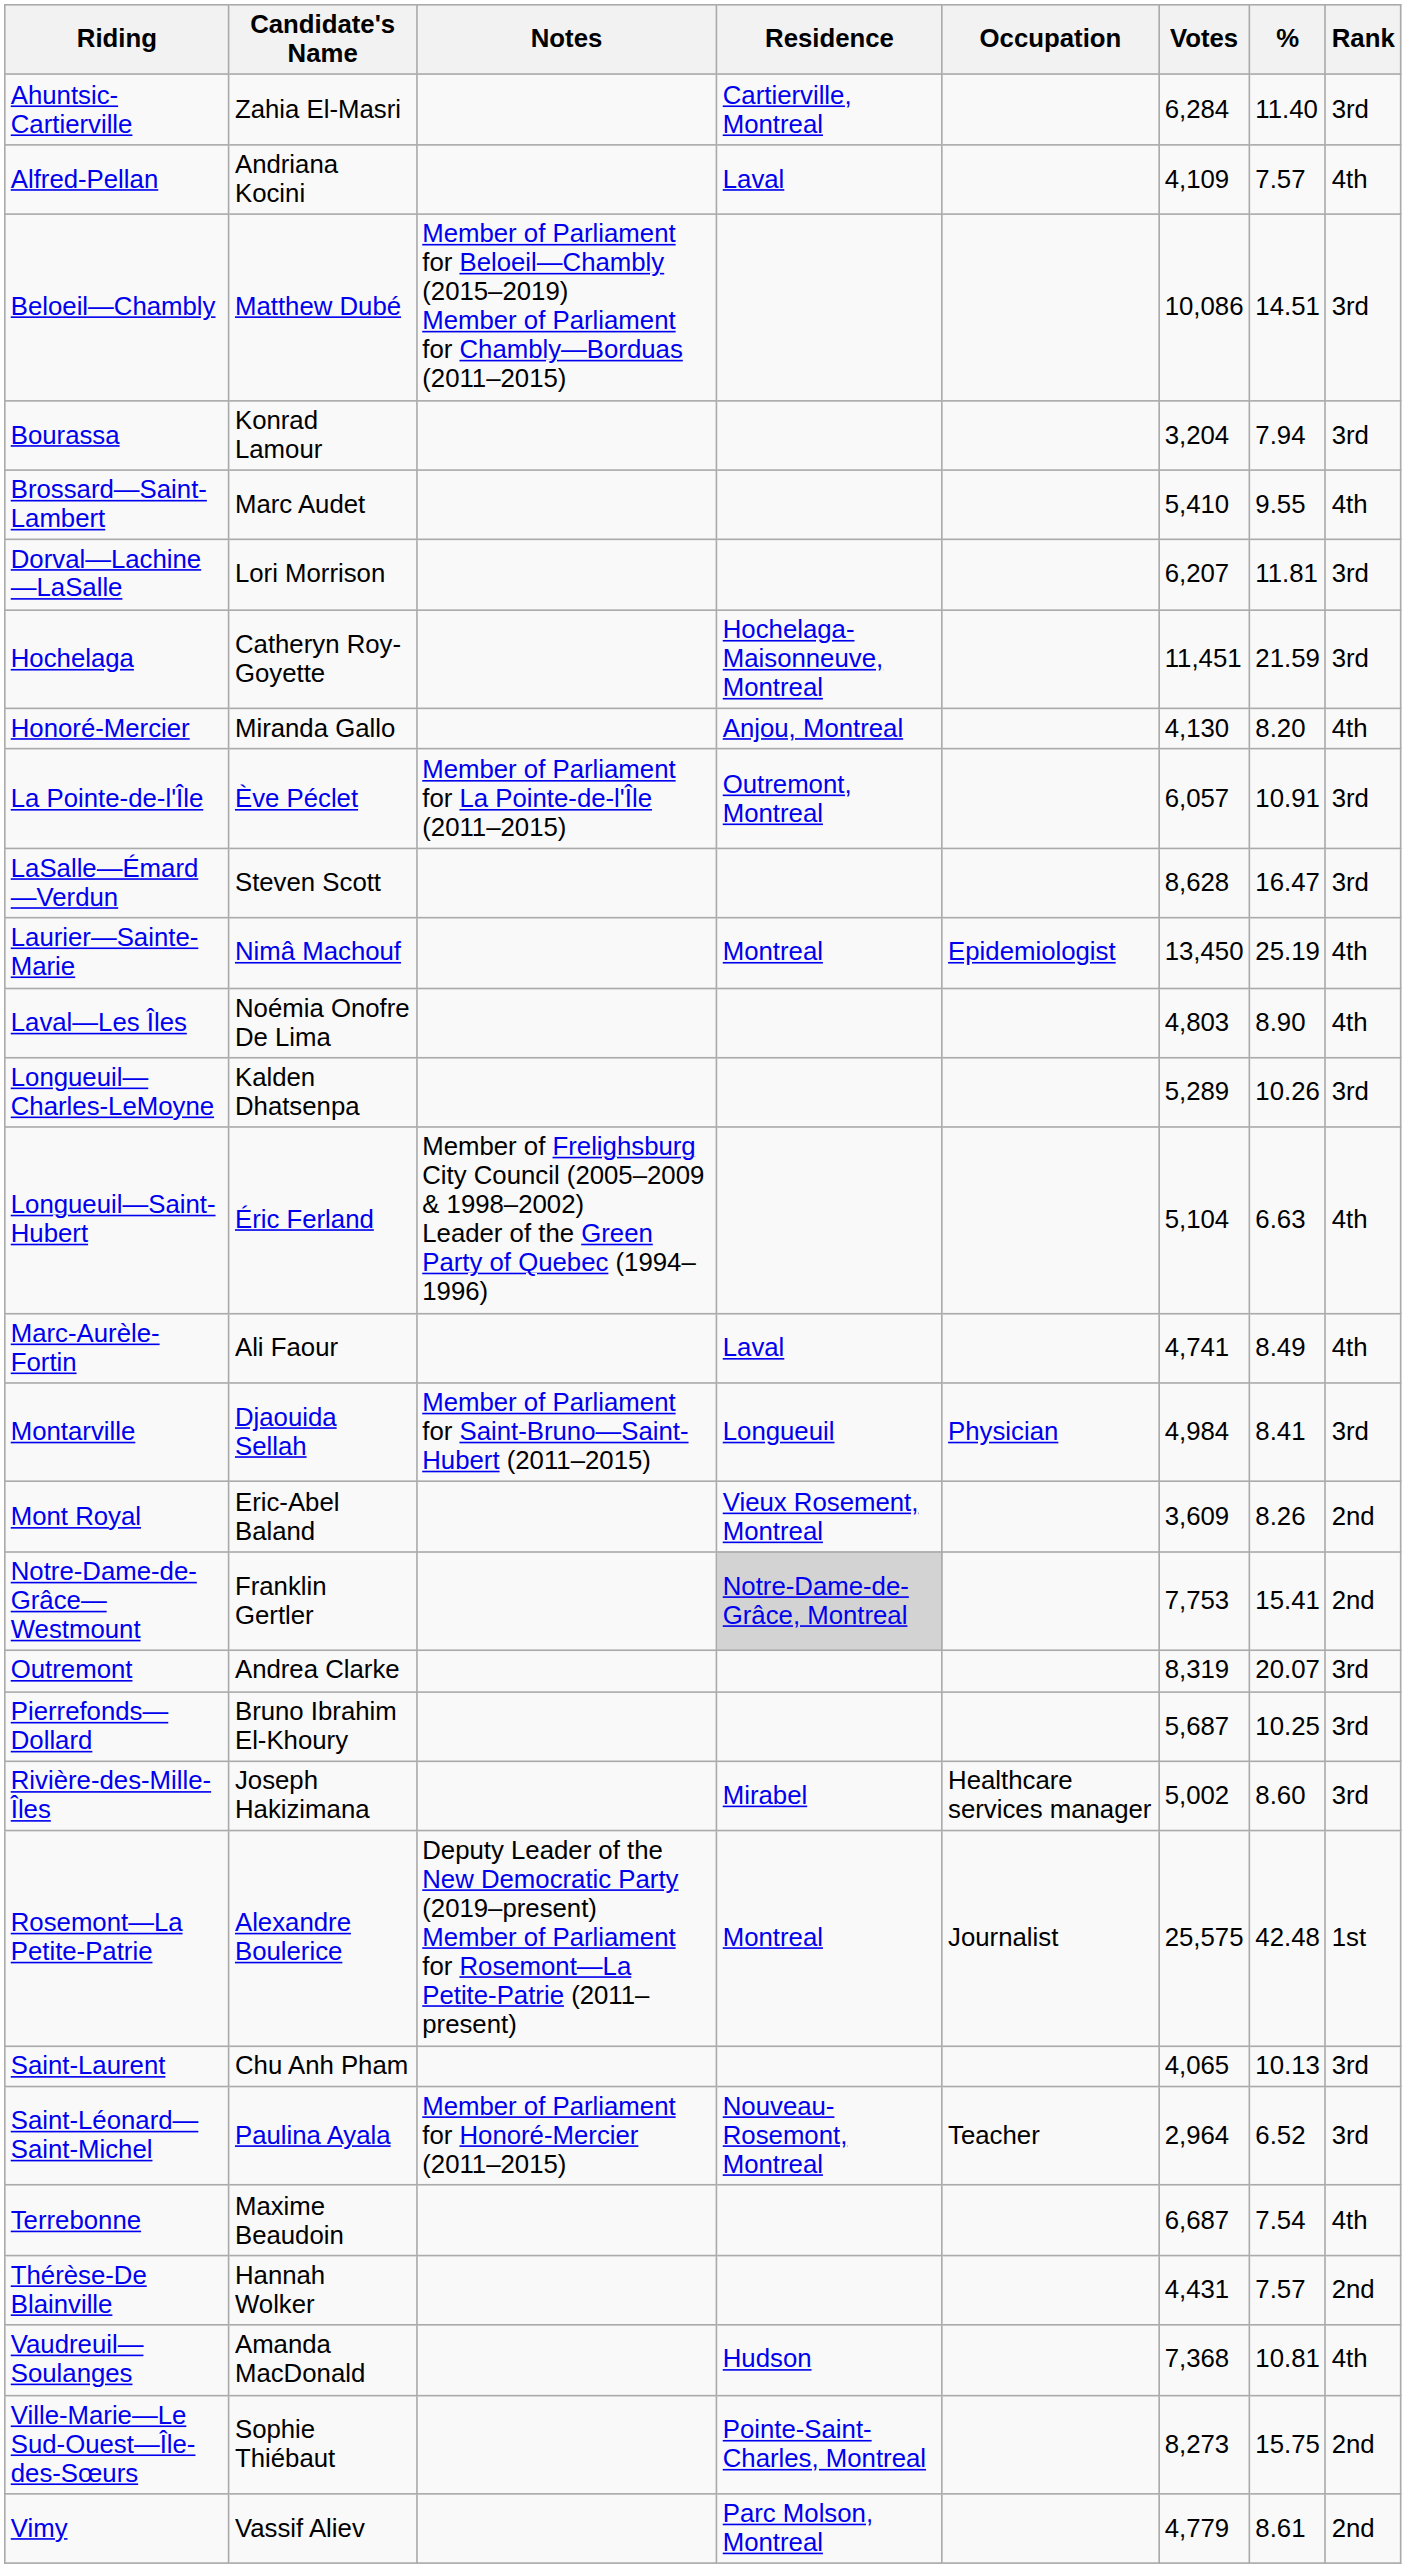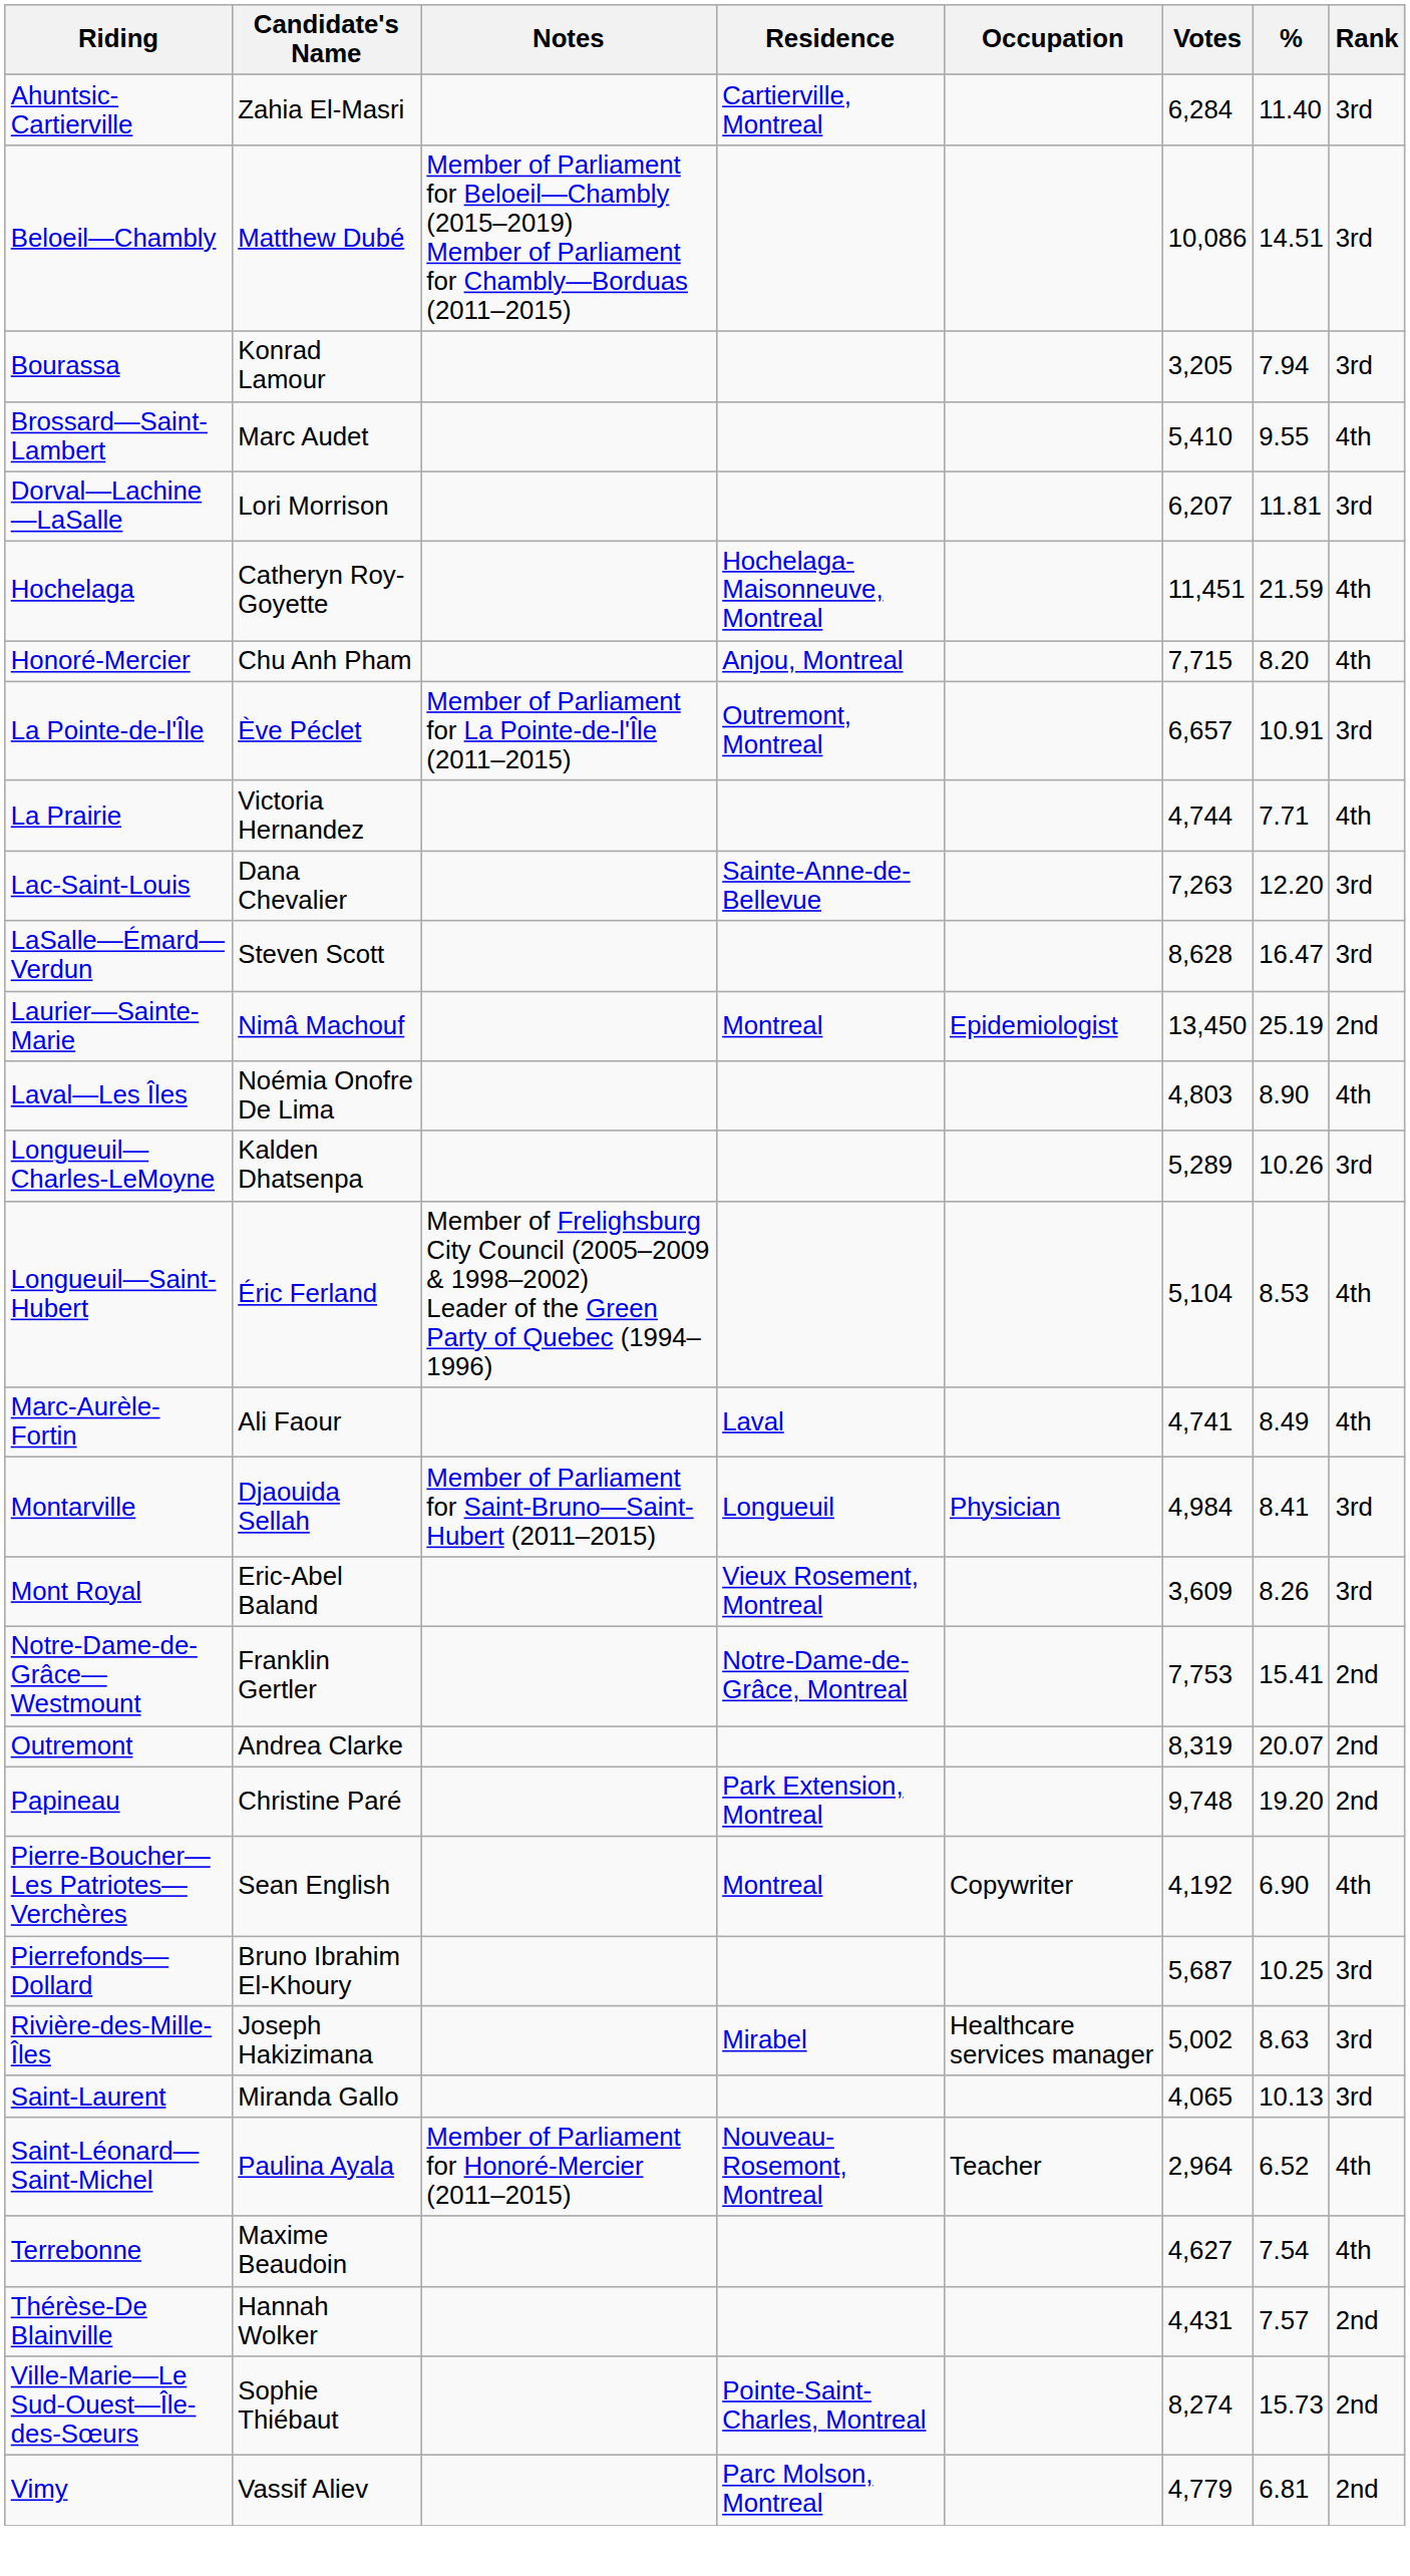- row: Alfred-Pellan | Andriana Kocini | Laval | 4,109 | 7.57 | 4th
Bourassa | Votes: 3,204 -> 3,205
Hochelaga | Rank: 3rd -> 4th
Honoré-Mercier | Candidate's Name: Miranda Gallo -> Chu Anh Pham
Honoré-Mercier | Votes: 4,130 -> 7,715
La Pointe-de-l'Île | Votes: 6,057 -> 6,657
+ row: La Prairie | Victoria Hernandez | 4,744 | 7.71 | 4th
+ row: Lac-Saint-Louis | Dana Chevalier | Sainte-Anne-de-Bellevue | 7,263 | 12.20 | 3rd
Laurier—Sainte-Marie | Rank: 4th -> 2nd
Longueuil—Saint-Hubert | %: 6.63 -> 8.53
Mont Royal | Rank: 2nd -> 3rd
Notre-Dame-de-Grâce—Westmount | Residence: lightgrey background -> no background
Outremont | Rank: 3rd -> 2nd
+ row: Papineau | Christine Paré | Park Extension, Montreal | 9,748 | 19.20 | 2nd
+ row: Pierre-Boucher—Les Patriotes—Verchères | Sean English | Montreal | Copywriter | 4,192 | 6.90 | 4th
Rivière-des-Mille-Îles | %: 8.60 -> 8.63
- row: Rosemont—La Petite-Patrie | Alexandre Boulerice | Deputy Leader of the New Democratic Party (2019–present) Member of Parliament for Rosemont—La Petite-Patrie (2011–present) | Montreal | Journalist | 25,575 | 42.48 | 1st
Saint-Laurent | Candidate's Name: Chu Anh Pham -> Miranda Gallo
Saint-Léonard—Saint-Michel | Rank: 3rd -> 4th
Terrebonne | Votes: 6,687 -> 4,627
- row: Vaudreuil—Soulanges | Amanda MacDonald | Hudson | 7,368 | 10.81 | 4th
Ville-Marie—Le Sud-Ouest—Île-des-Sœurs | Votes: 8,273 -> 8,274
Ville-Marie—Le Sud-Ouest—Île-des-Sœurs | %: 15.75 -> 15.73
Vimy | %: 8.61 -> 6.81
